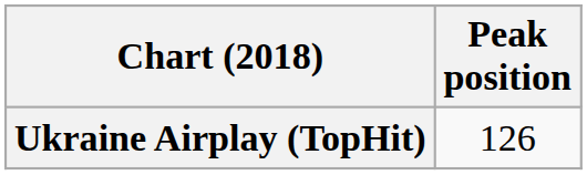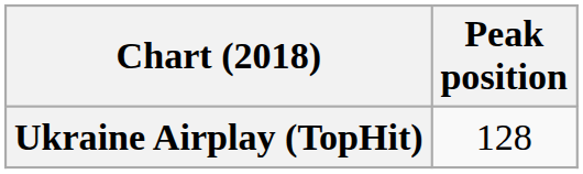Ukraine Airplay (TopHit) | Peak position: 126 -> 128
